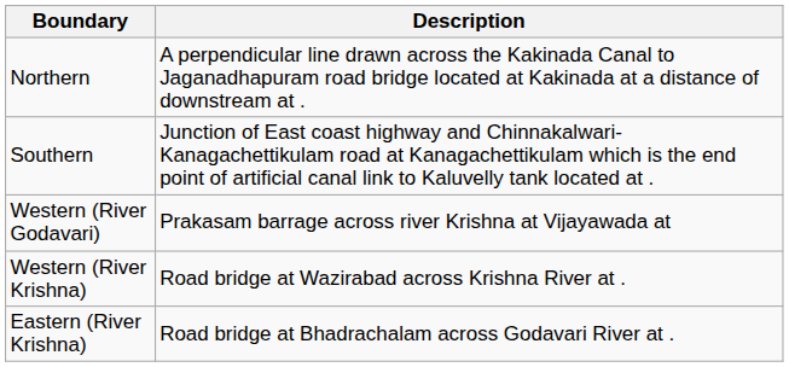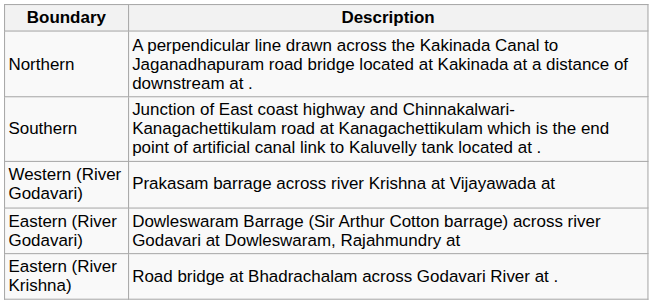- row: Western (River Krishna) | Road bridge at Wazirabad across Krishna River at .
+ row: Eastern (River Godavari) | Dowleswaram Barrage (Sir Arthur Cotton barrage) across river Godavari at Dowleswaram, Rajahmundry at
